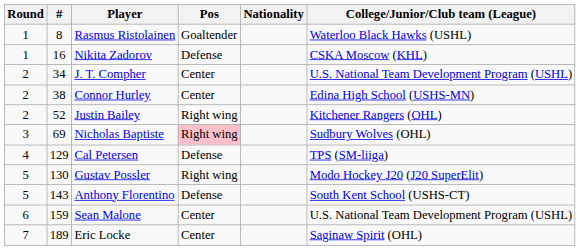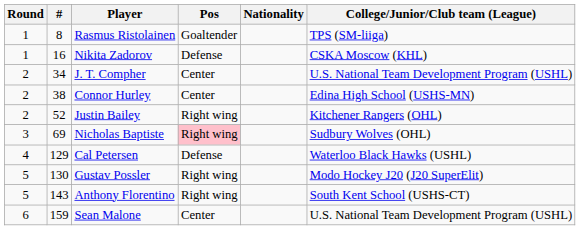Rasmus Ristolainen | College/Junior/Club team (League): Waterloo Black Hawks (USHL) -> TPS (SM-liiga)
Cal Petersen | College/Junior/Club team (League): TPS (SM-liiga) -> Waterloo Black Hawks (USHL)
Anthony Florentino | Pos: Defense -> Right wing
- row: 7 | 189 | Eric Locke | Center | Saginaw Spirit (OHL)
